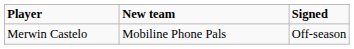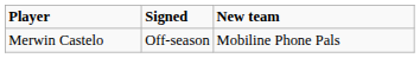columns swapped: Signed <-> New team
